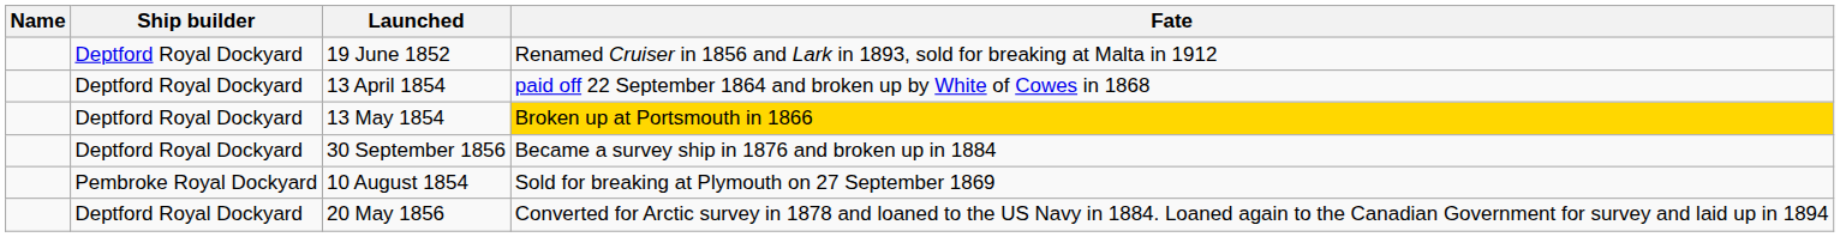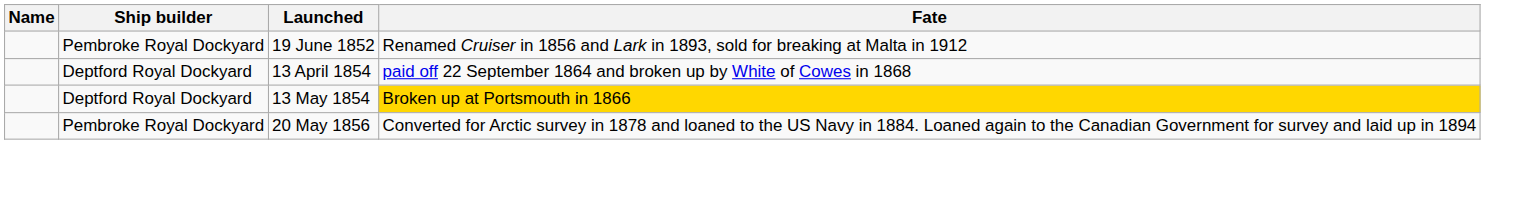19 June 1852 | Ship builder: Deptford Royal Dockyard -> Pembroke Royal Dockyard
- row: Deptford Royal Dockyard | 30 September 1856 | Became a survey ship in 1876 and broken up in 1884
- row: Pembroke Royal Dockyard | 10 August 1854 | Sold for breaking at Plymouth on 27 September 1869
20 May 1856 | Ship builder: Deptford Royal Dockyard -> Pembroke Royal Dockyard
